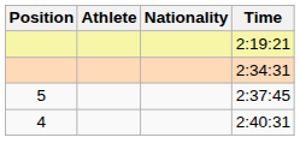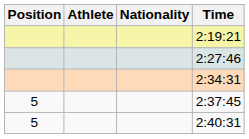+ row: 2:27:46
2:40:31 | Position: 4 -> 5
